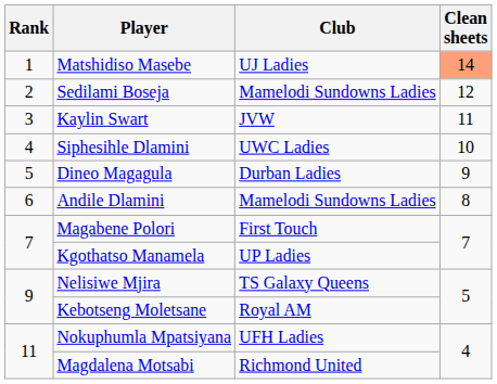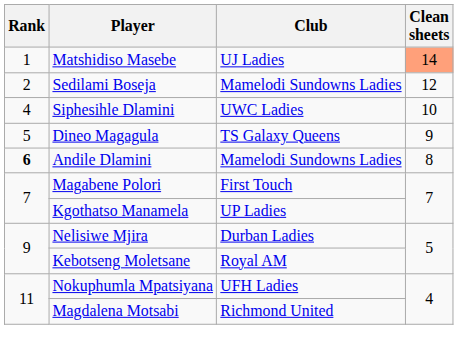- row: 3 | Kaylin Swart | JVW | 11
Dineo Magagula | Club: Durban Ladies -> TS Galaxy Queens
Andile Dlamini | Rank: normal -> bold
Nelisiwe Mjira | Club: TS Galaxy Queens -> Durban Ladies
